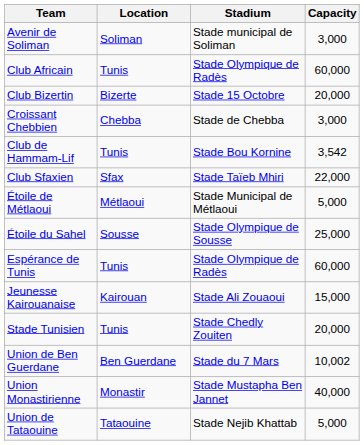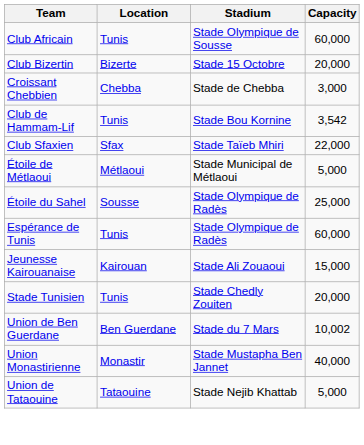- row: Avenir de Soliman | Soliman | Stade municipal de Soliman | 3,000
Club Africain | Stadium: Stade Olympique de Radès -> Stade Olympique de Sousse
Étoile du Sahel | Stadium: Stade Olympique de Sousse -> Stade Olympique de Radès
